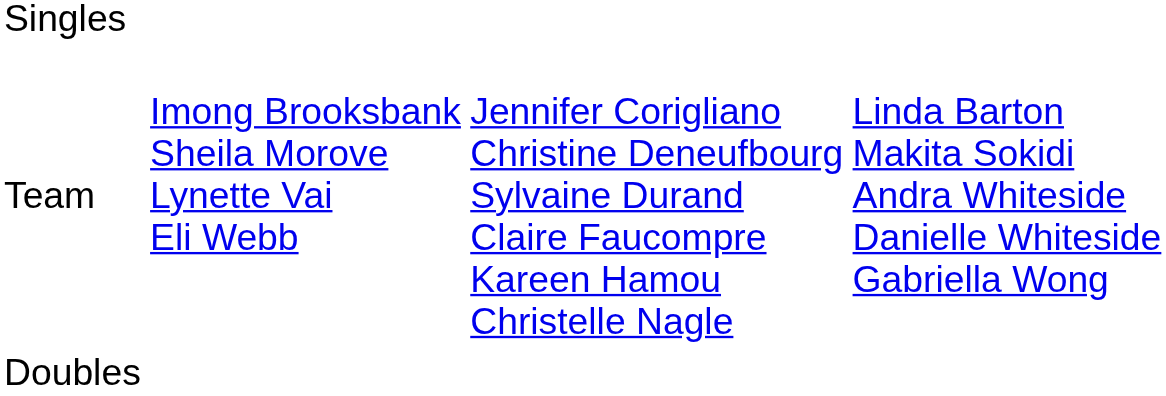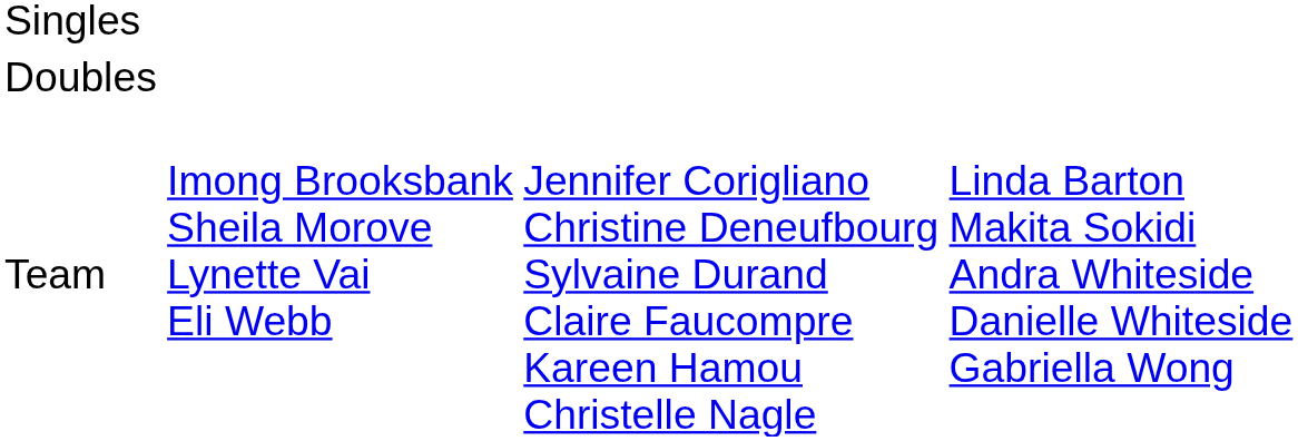rows swapped: Doubles <-> Team
